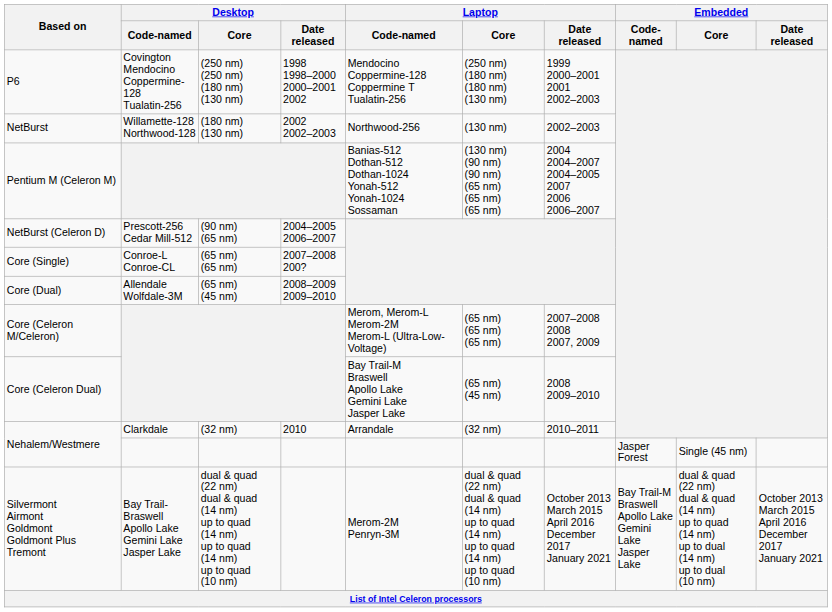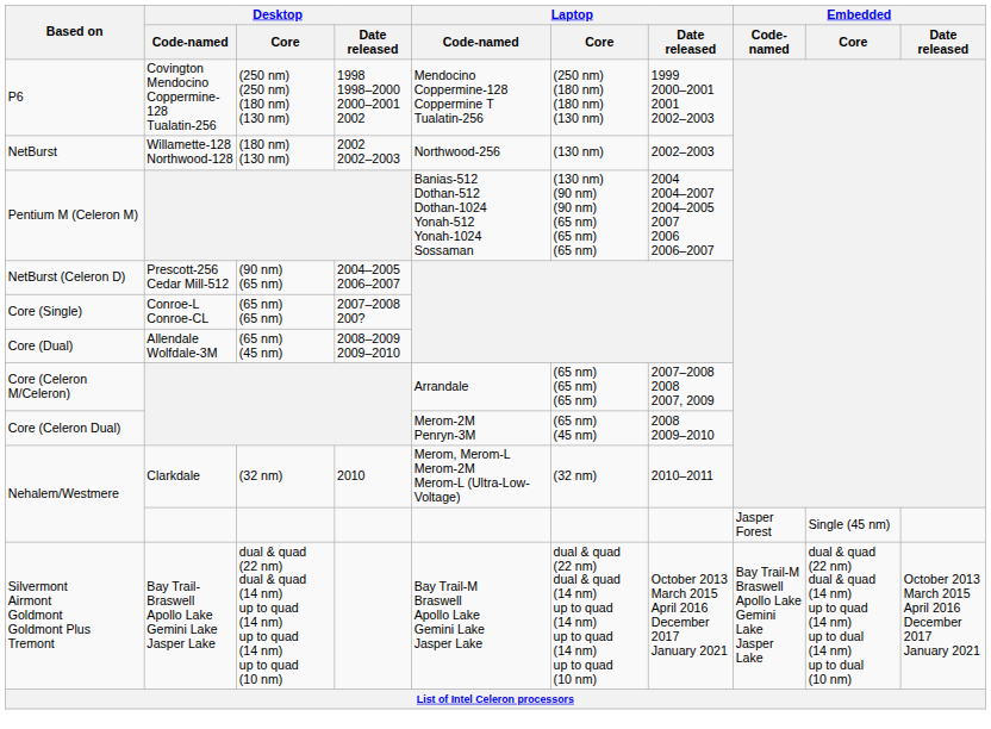Core (Celeron M/Celeron) | Laptop / Code-named: Merom, Merom-L Merom-2M Merom-L (Ultra-Low-Voltage) -> Arrandale
Core (Celeron Dual) | Laptop / Code-named: Bay Trail-M Braswell Apollo Lake Gemini Lake Jasper Lake -> Merom-2M Penryn-3M
Nehalem/Westmere / Clarkdale | Laptop / Code-named: Arrandale -> Merom, Merom-L Merom-2M Merom-L (Ultra-Low-Voltage)
Silvermont Airmont Goldmont Goldmont Plus Tremont | Laptop / Code-named: Merom-2M Penryn-3M -> Bay Trail-M Braswell Apollo Lake Gemini Lake Jasper Lake
